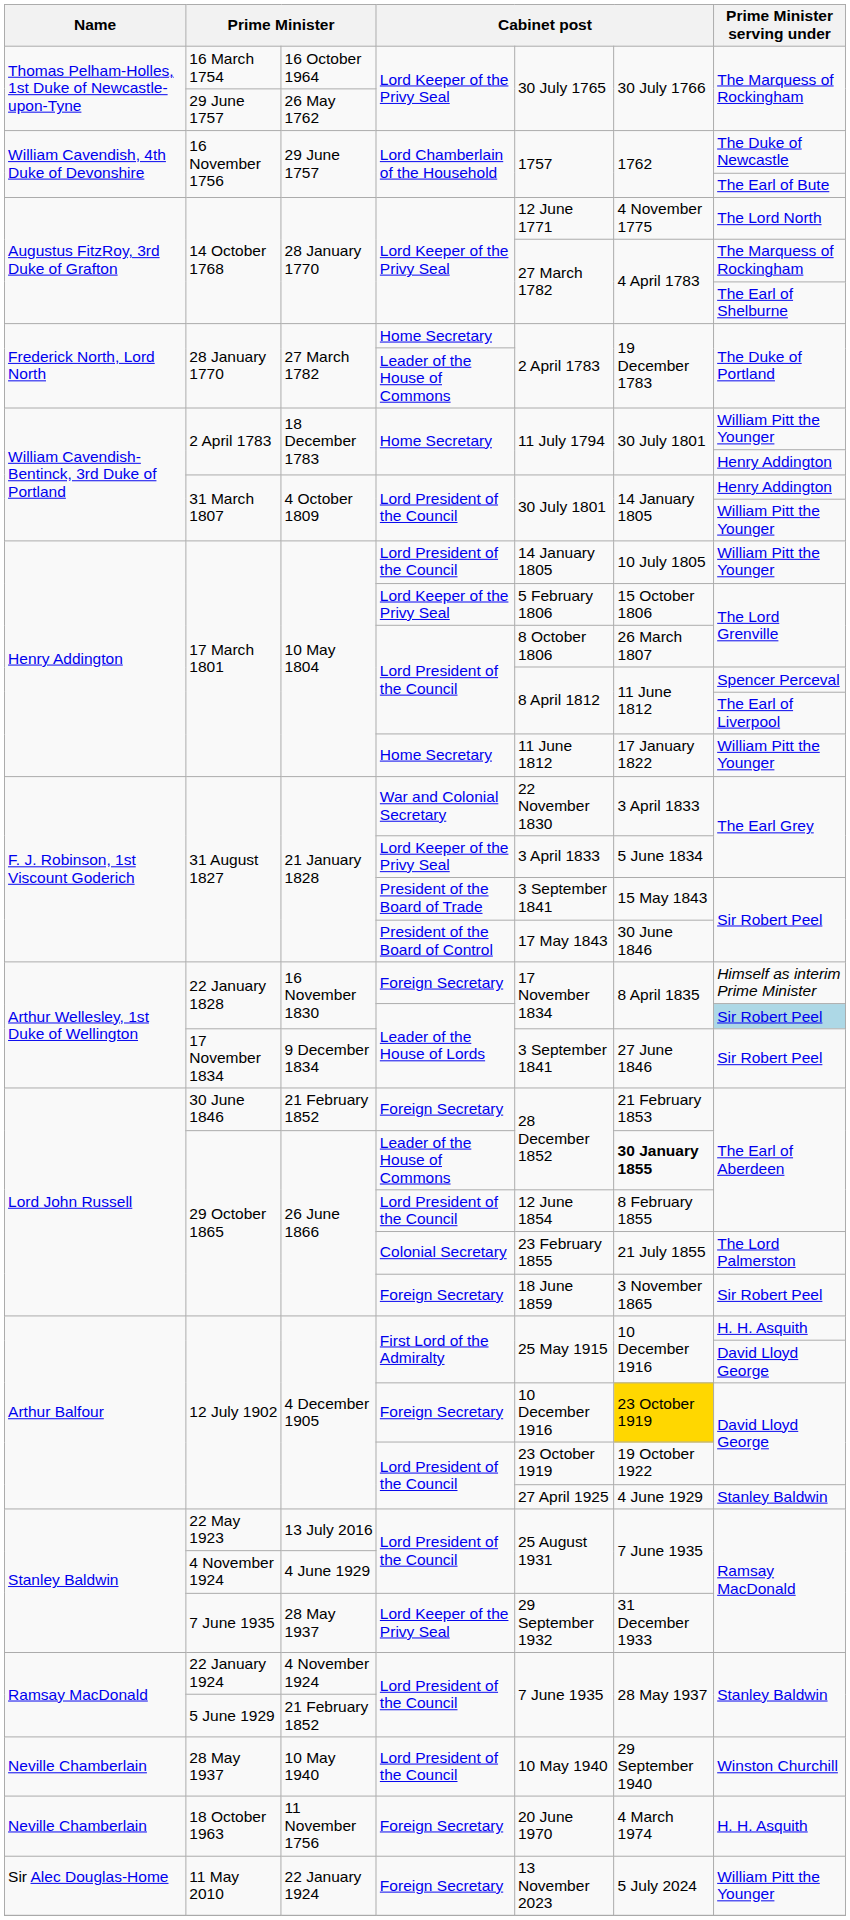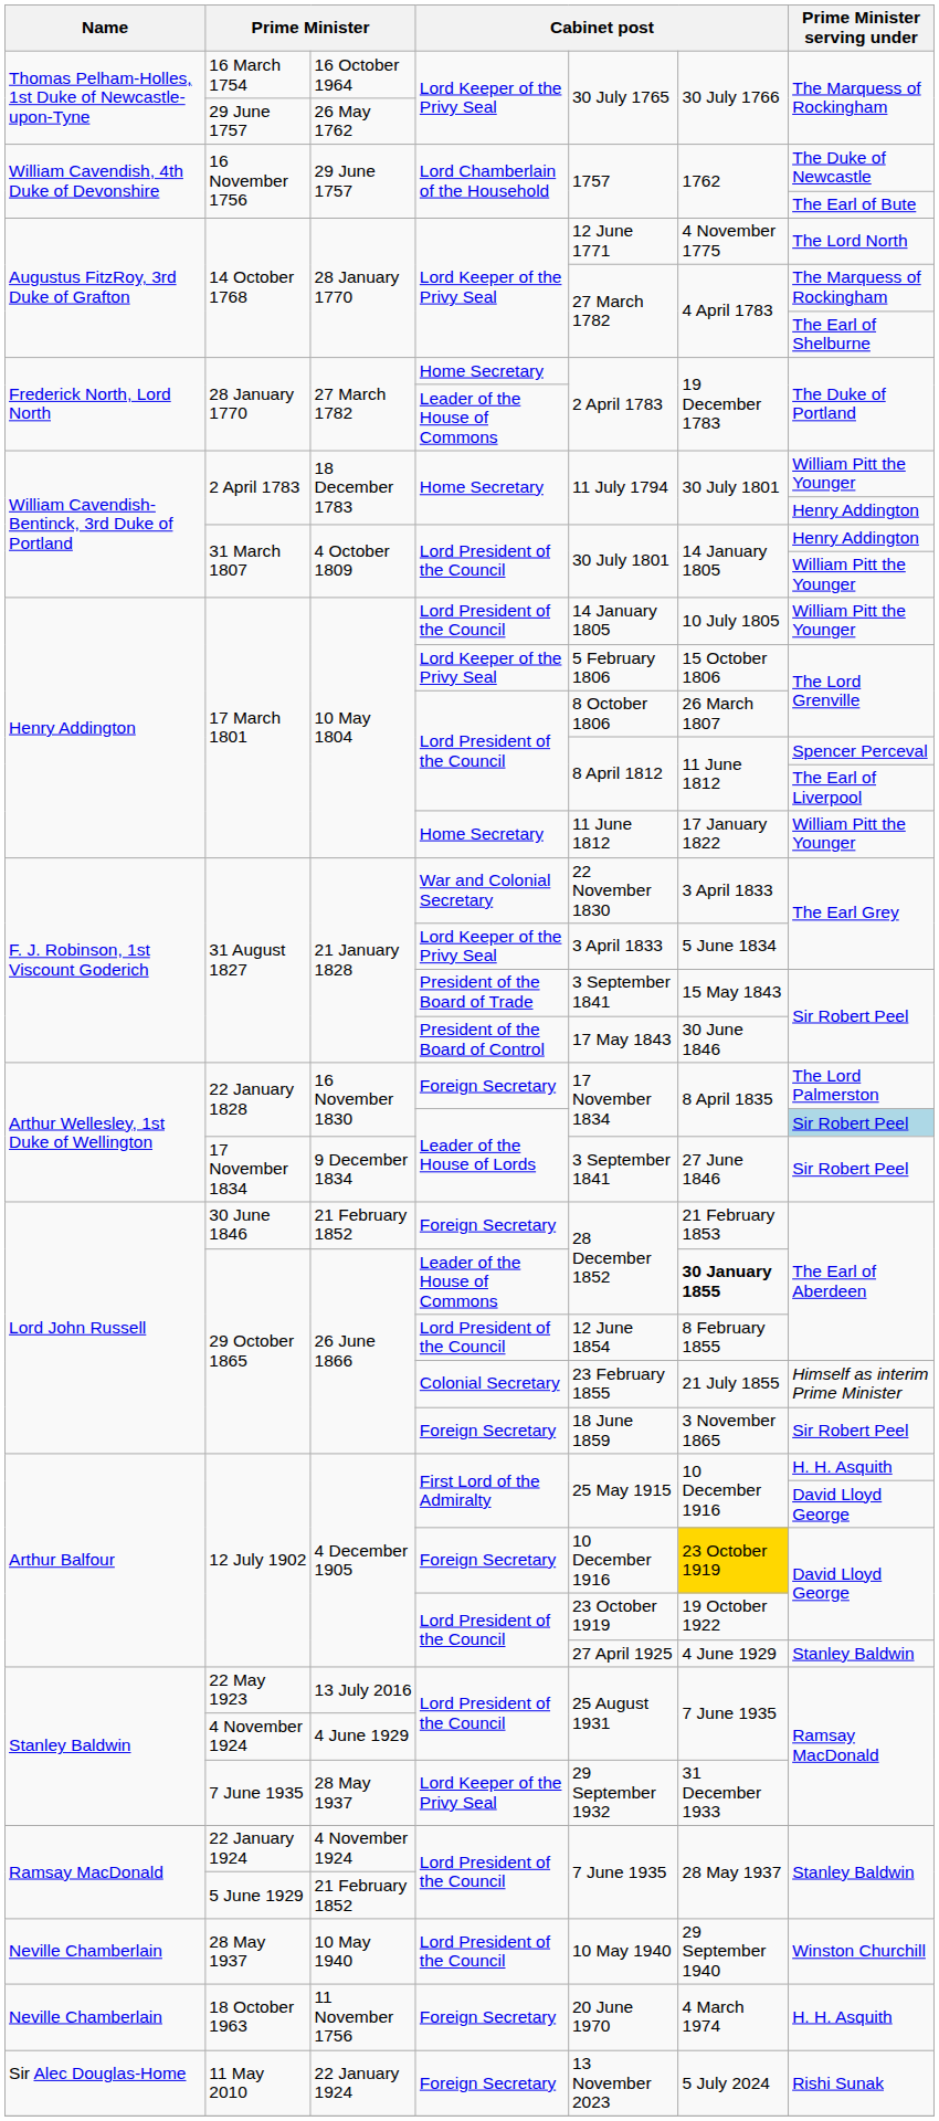22 January 1828 / Foreign Secretary | Prime Minister serving under: Himself as interim Prime Minister -> The Lord Palmerston
29 October 1865 / Colonial Secretary | Prime Minister serving under: The Lord Palmerston -> Himself as interim Prime Minister
11 May 2010 | Prime Minister serving under: William Pitt the Younger -> Rishi Sunak
